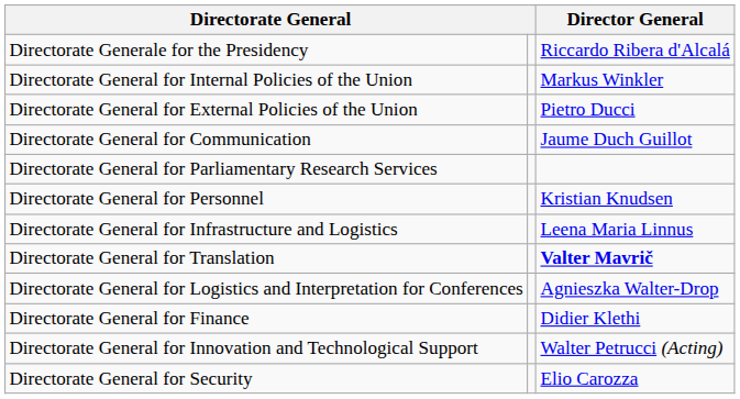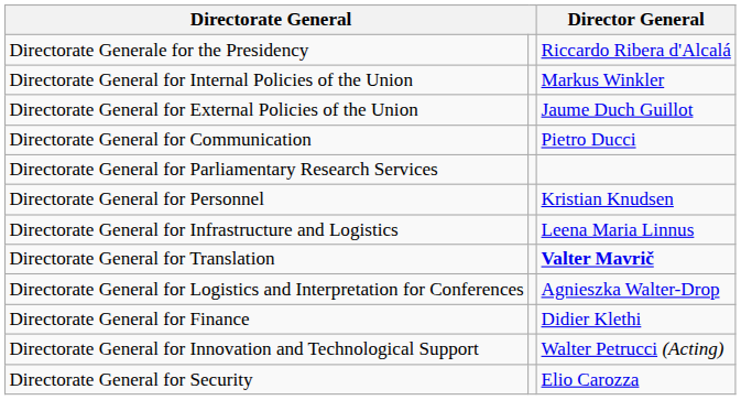Directorate General for External Policies of the Union | Director General: Pietro Ducci -> Jaume Duch Guillot
Directorate General for Communication | Director General: Jaume Duch Guillot -> Pietro Ducci
